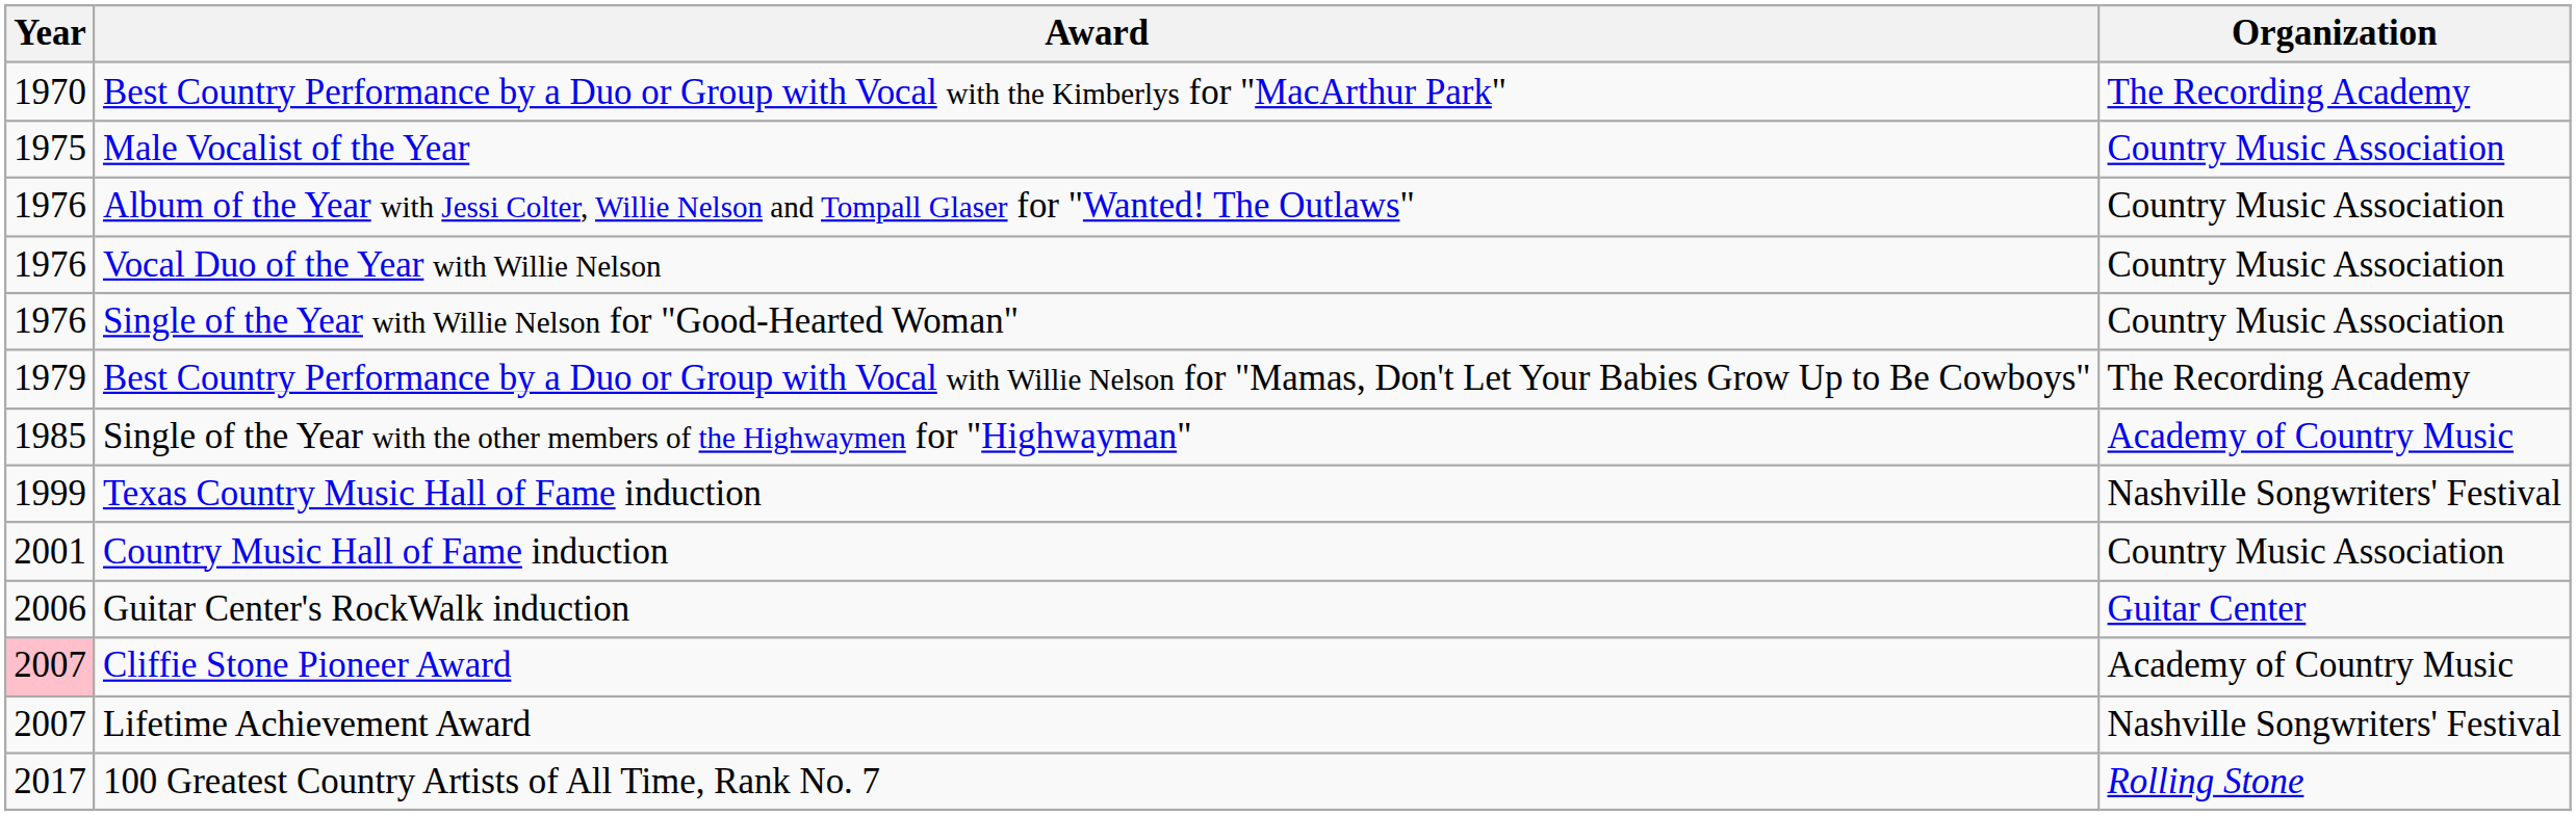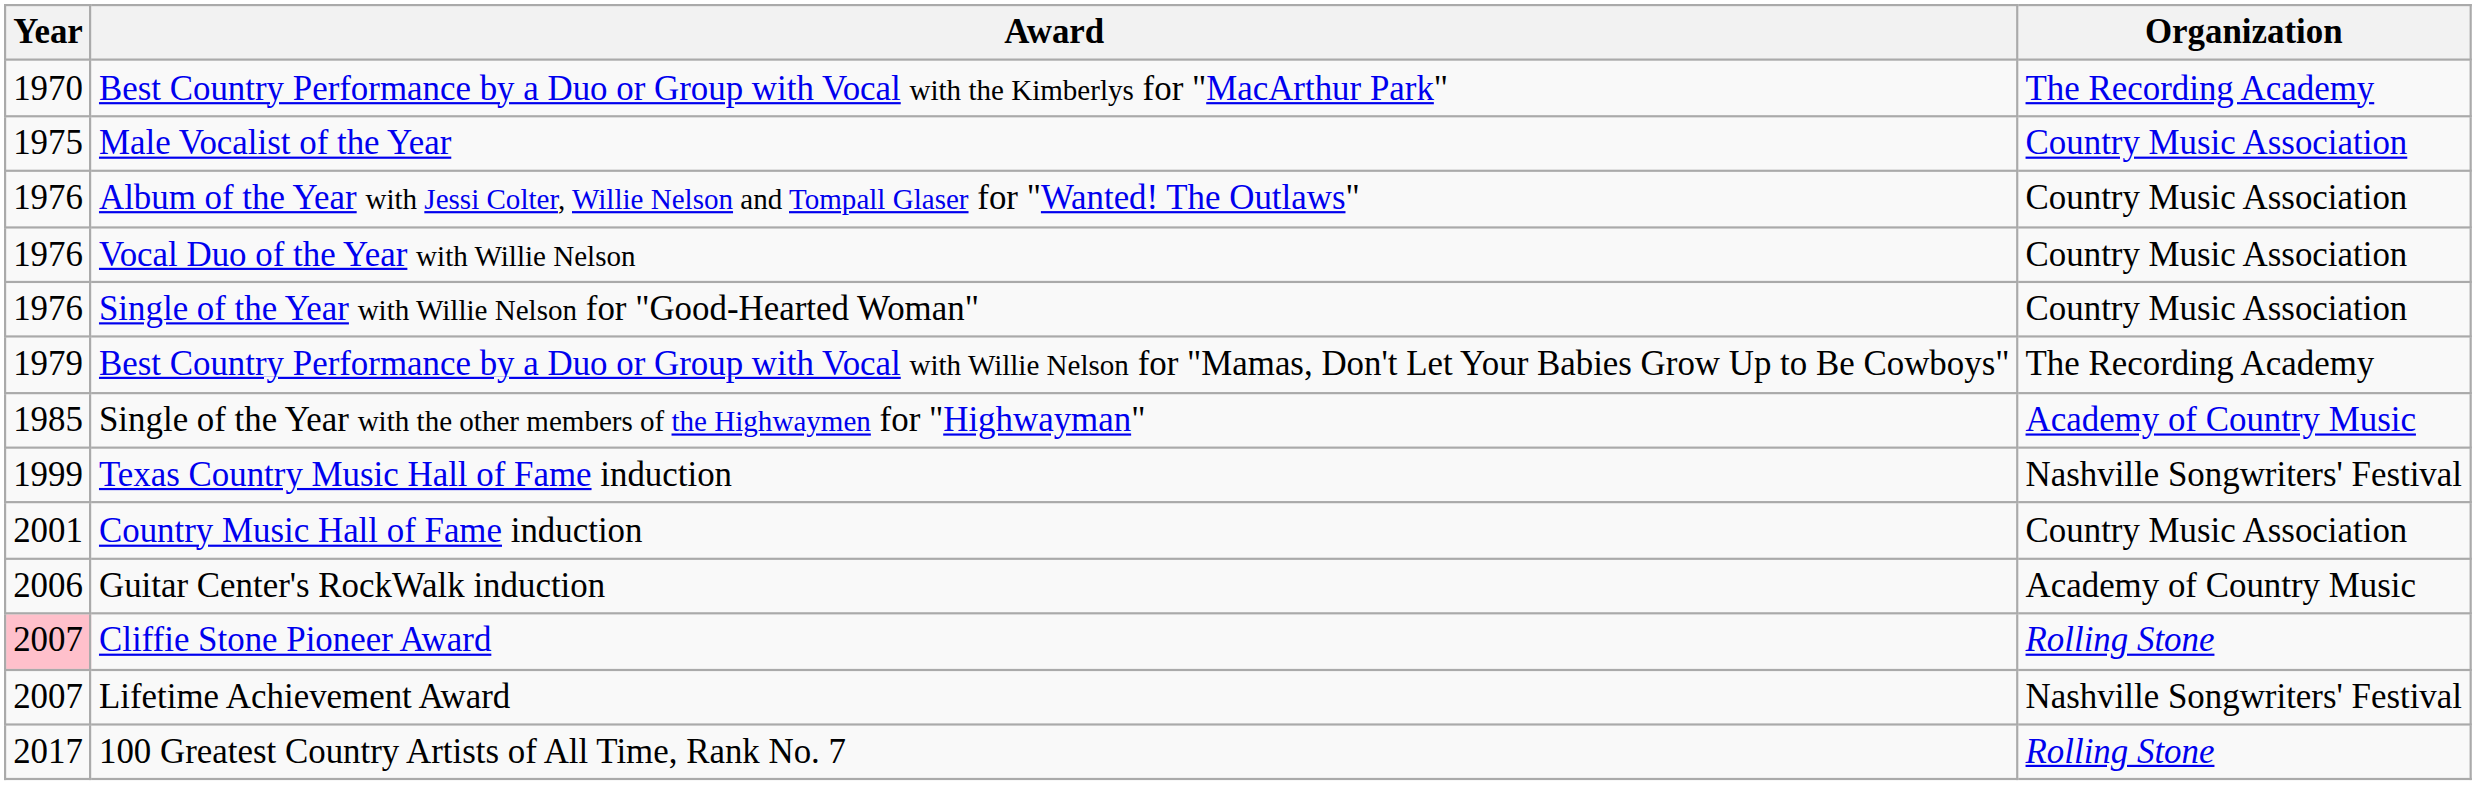Guitar Center's RockWalk induction | Organization: Guitar Center -> Academy of Country Music
Cliffie Stone Pioneer Award | Organization: Academy of Country Music -> Rolling Stone
